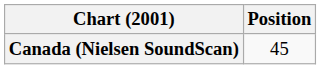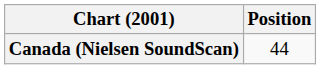Canada (Nielsen SoundScan) | Position: 45 -> 44
